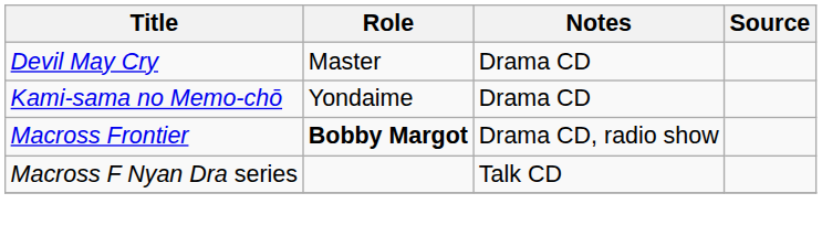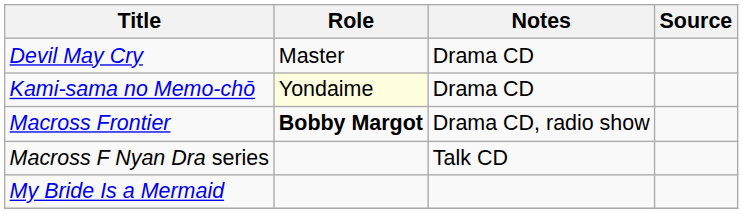Kami-sama no Memo-chō | Role: no background -> lightyellow background
+ row: My Bride Is a Mermaid
